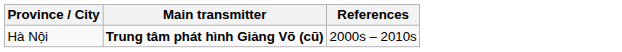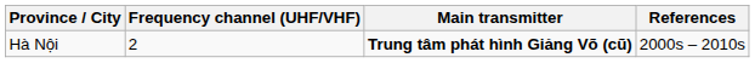+ column: Frequency channel (UHF/VHF) | 2
